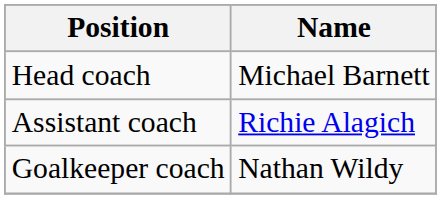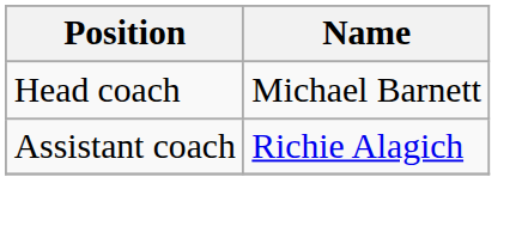- row: Goalkeeper coach | Nathan Wildy
